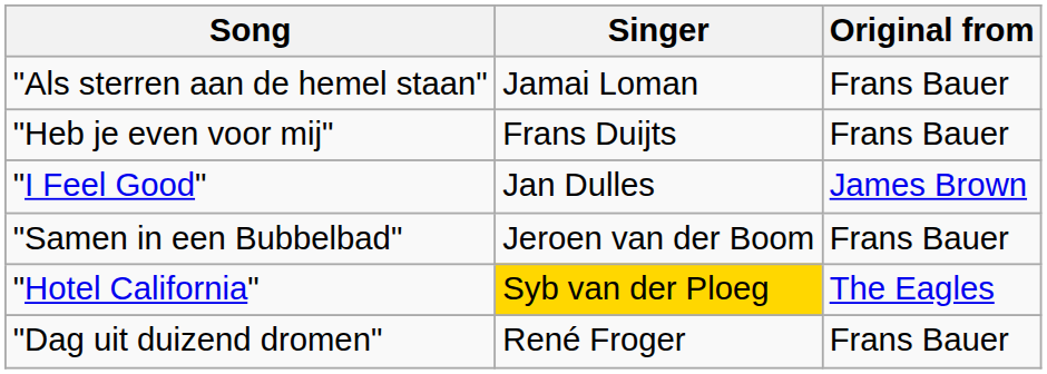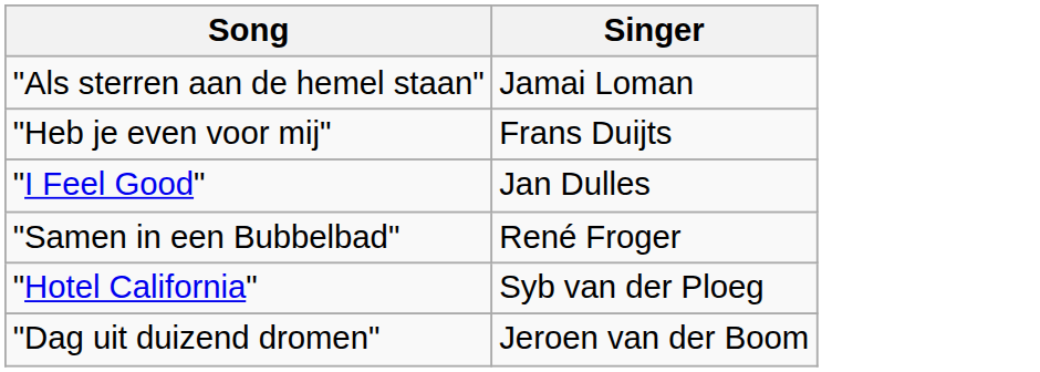- column: Original from | Frans Bauer | Frans Bauer | James Brown | Frans Bauer | The Eagles | Frans Bauer
"Samen in een Bubbelbad" | Singer: Jeroen van der Boom -> René Froger
"Hotel California" | Singer: gold background -> no background
"Dag uit duizend dromen" | Singer: René Froger -> Jeroen van der Boom
